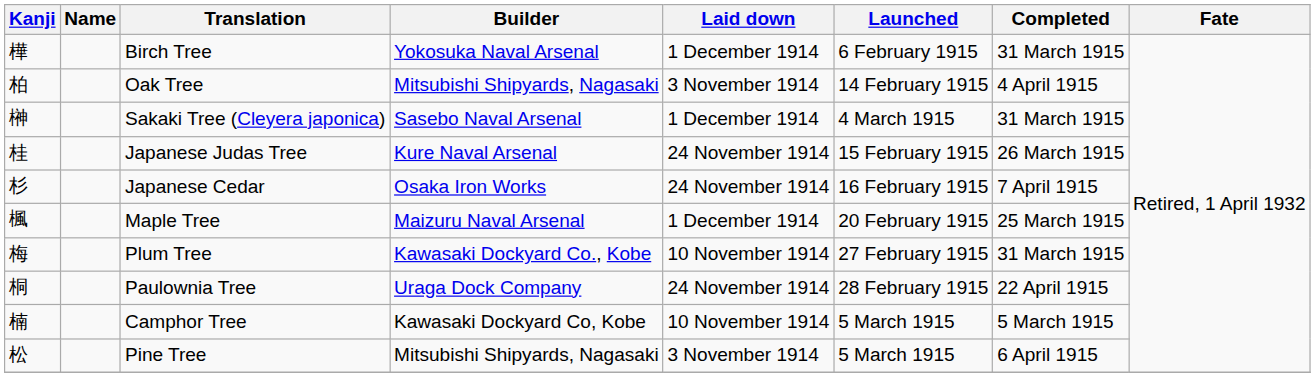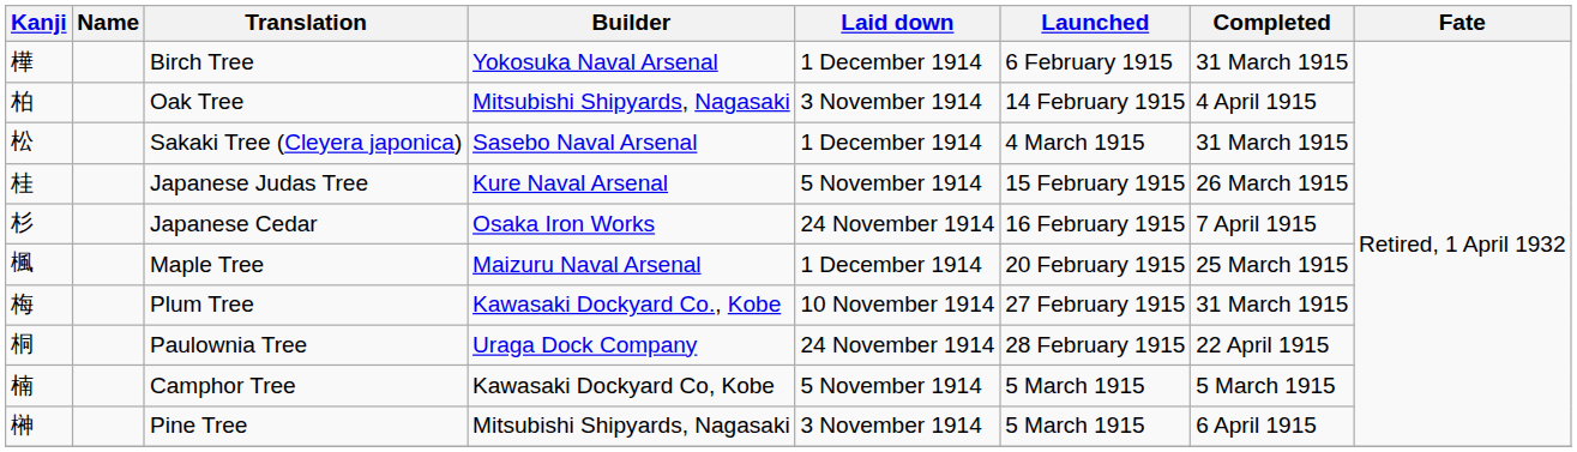Sakaki Tree (Cleyera japonica) | Kanji: 榊 -> 松
Japanese Judas Tree | Laid down: 24 November 1914 -> 5 November 1914
Camphor Tree | Laid down: 10 November 1914 -> 5 November 1914
Pine Tree | Kanji: 松 -> 榊
